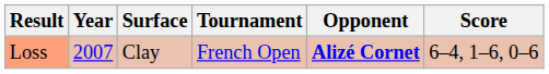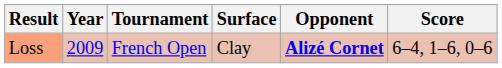columns swapped: Tournament <-> Surface
Loss | Year: 2007 -> 2009
